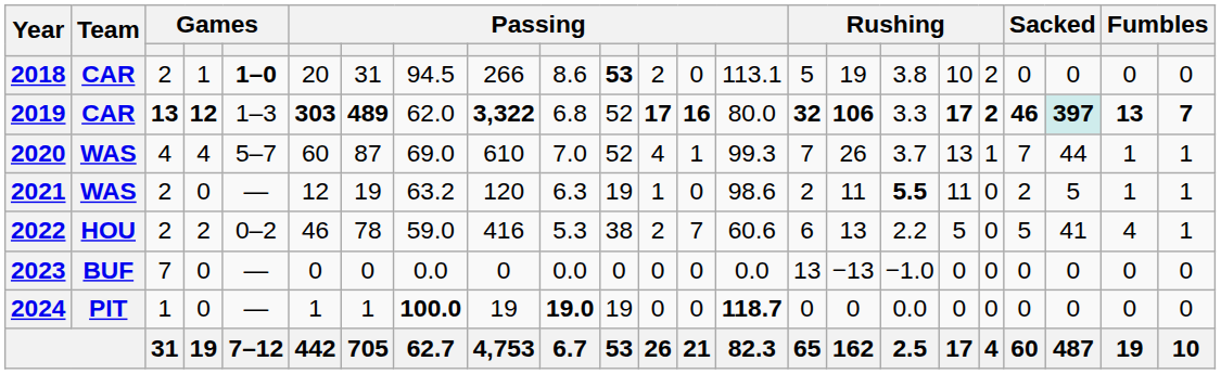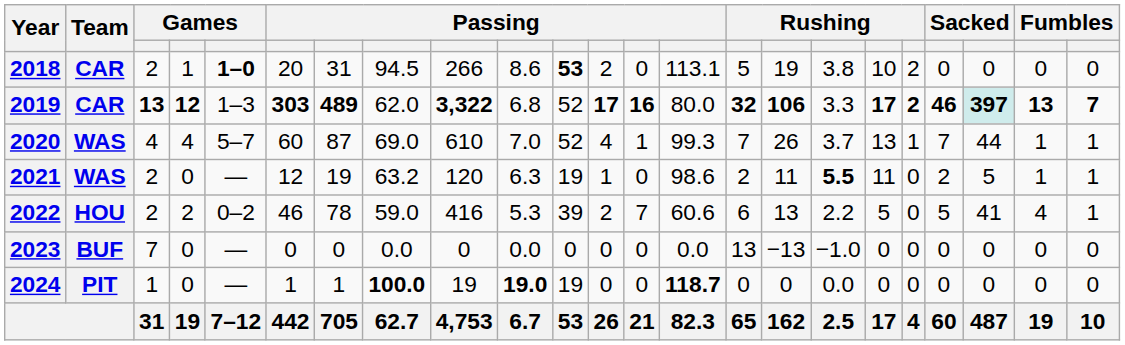2022 | column 11: 38 -> 39
